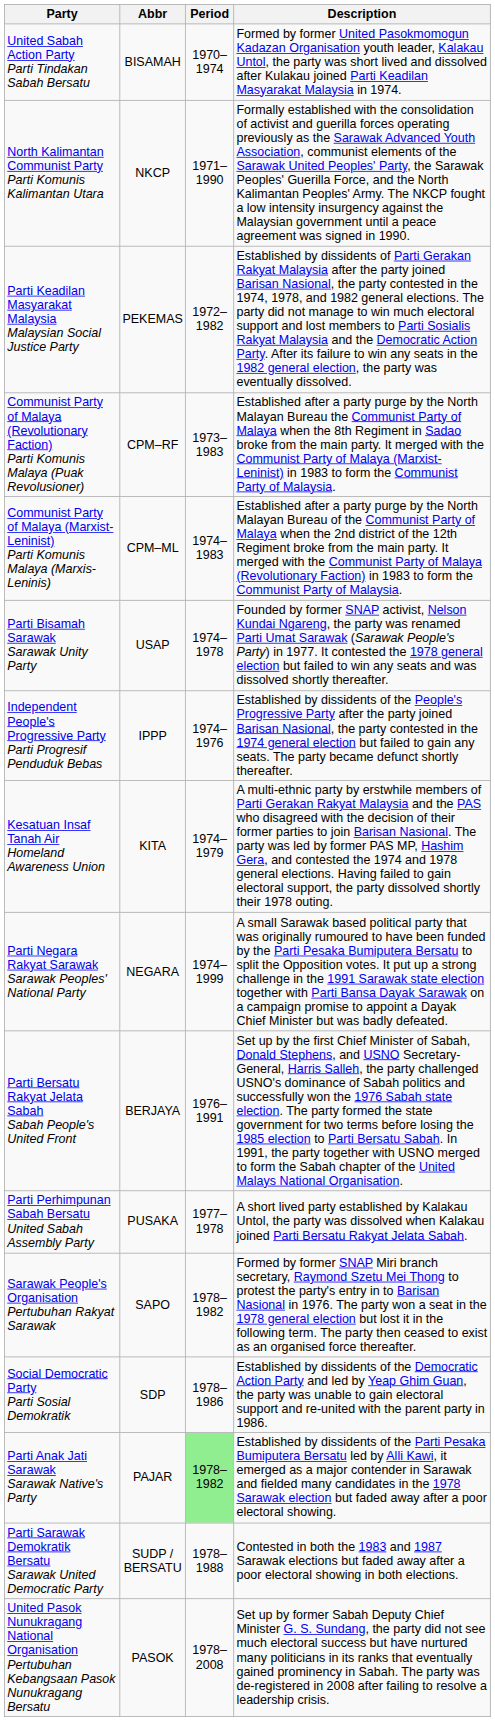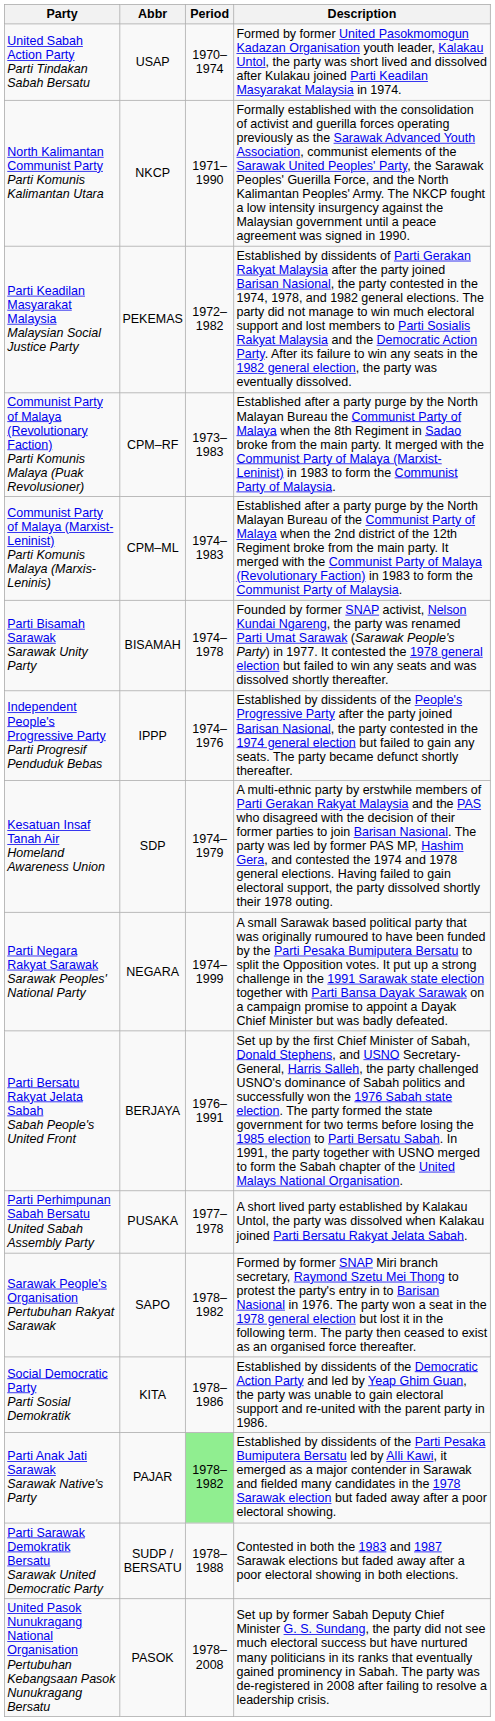United Sabah Action Party Parti Tindakan Sabah Bersatu | Abbr: BISAMAH -> USAP
Parti Bisamah Sarawak Sarawak Unity Party | Abbr: USAP -> BISAMAH
Kesatuan Insaf Tanah Air Homeland Awareness Union | Abbr: KITA -> SDP
Social Democratic Party Parti Sosial Demokratik | Abbr: SDP -> KITA
